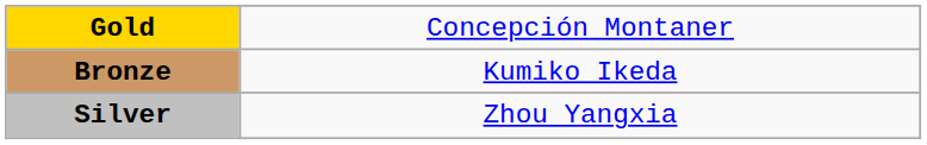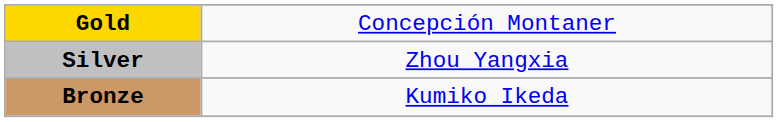rows swapped: Silver <-> Bronze
